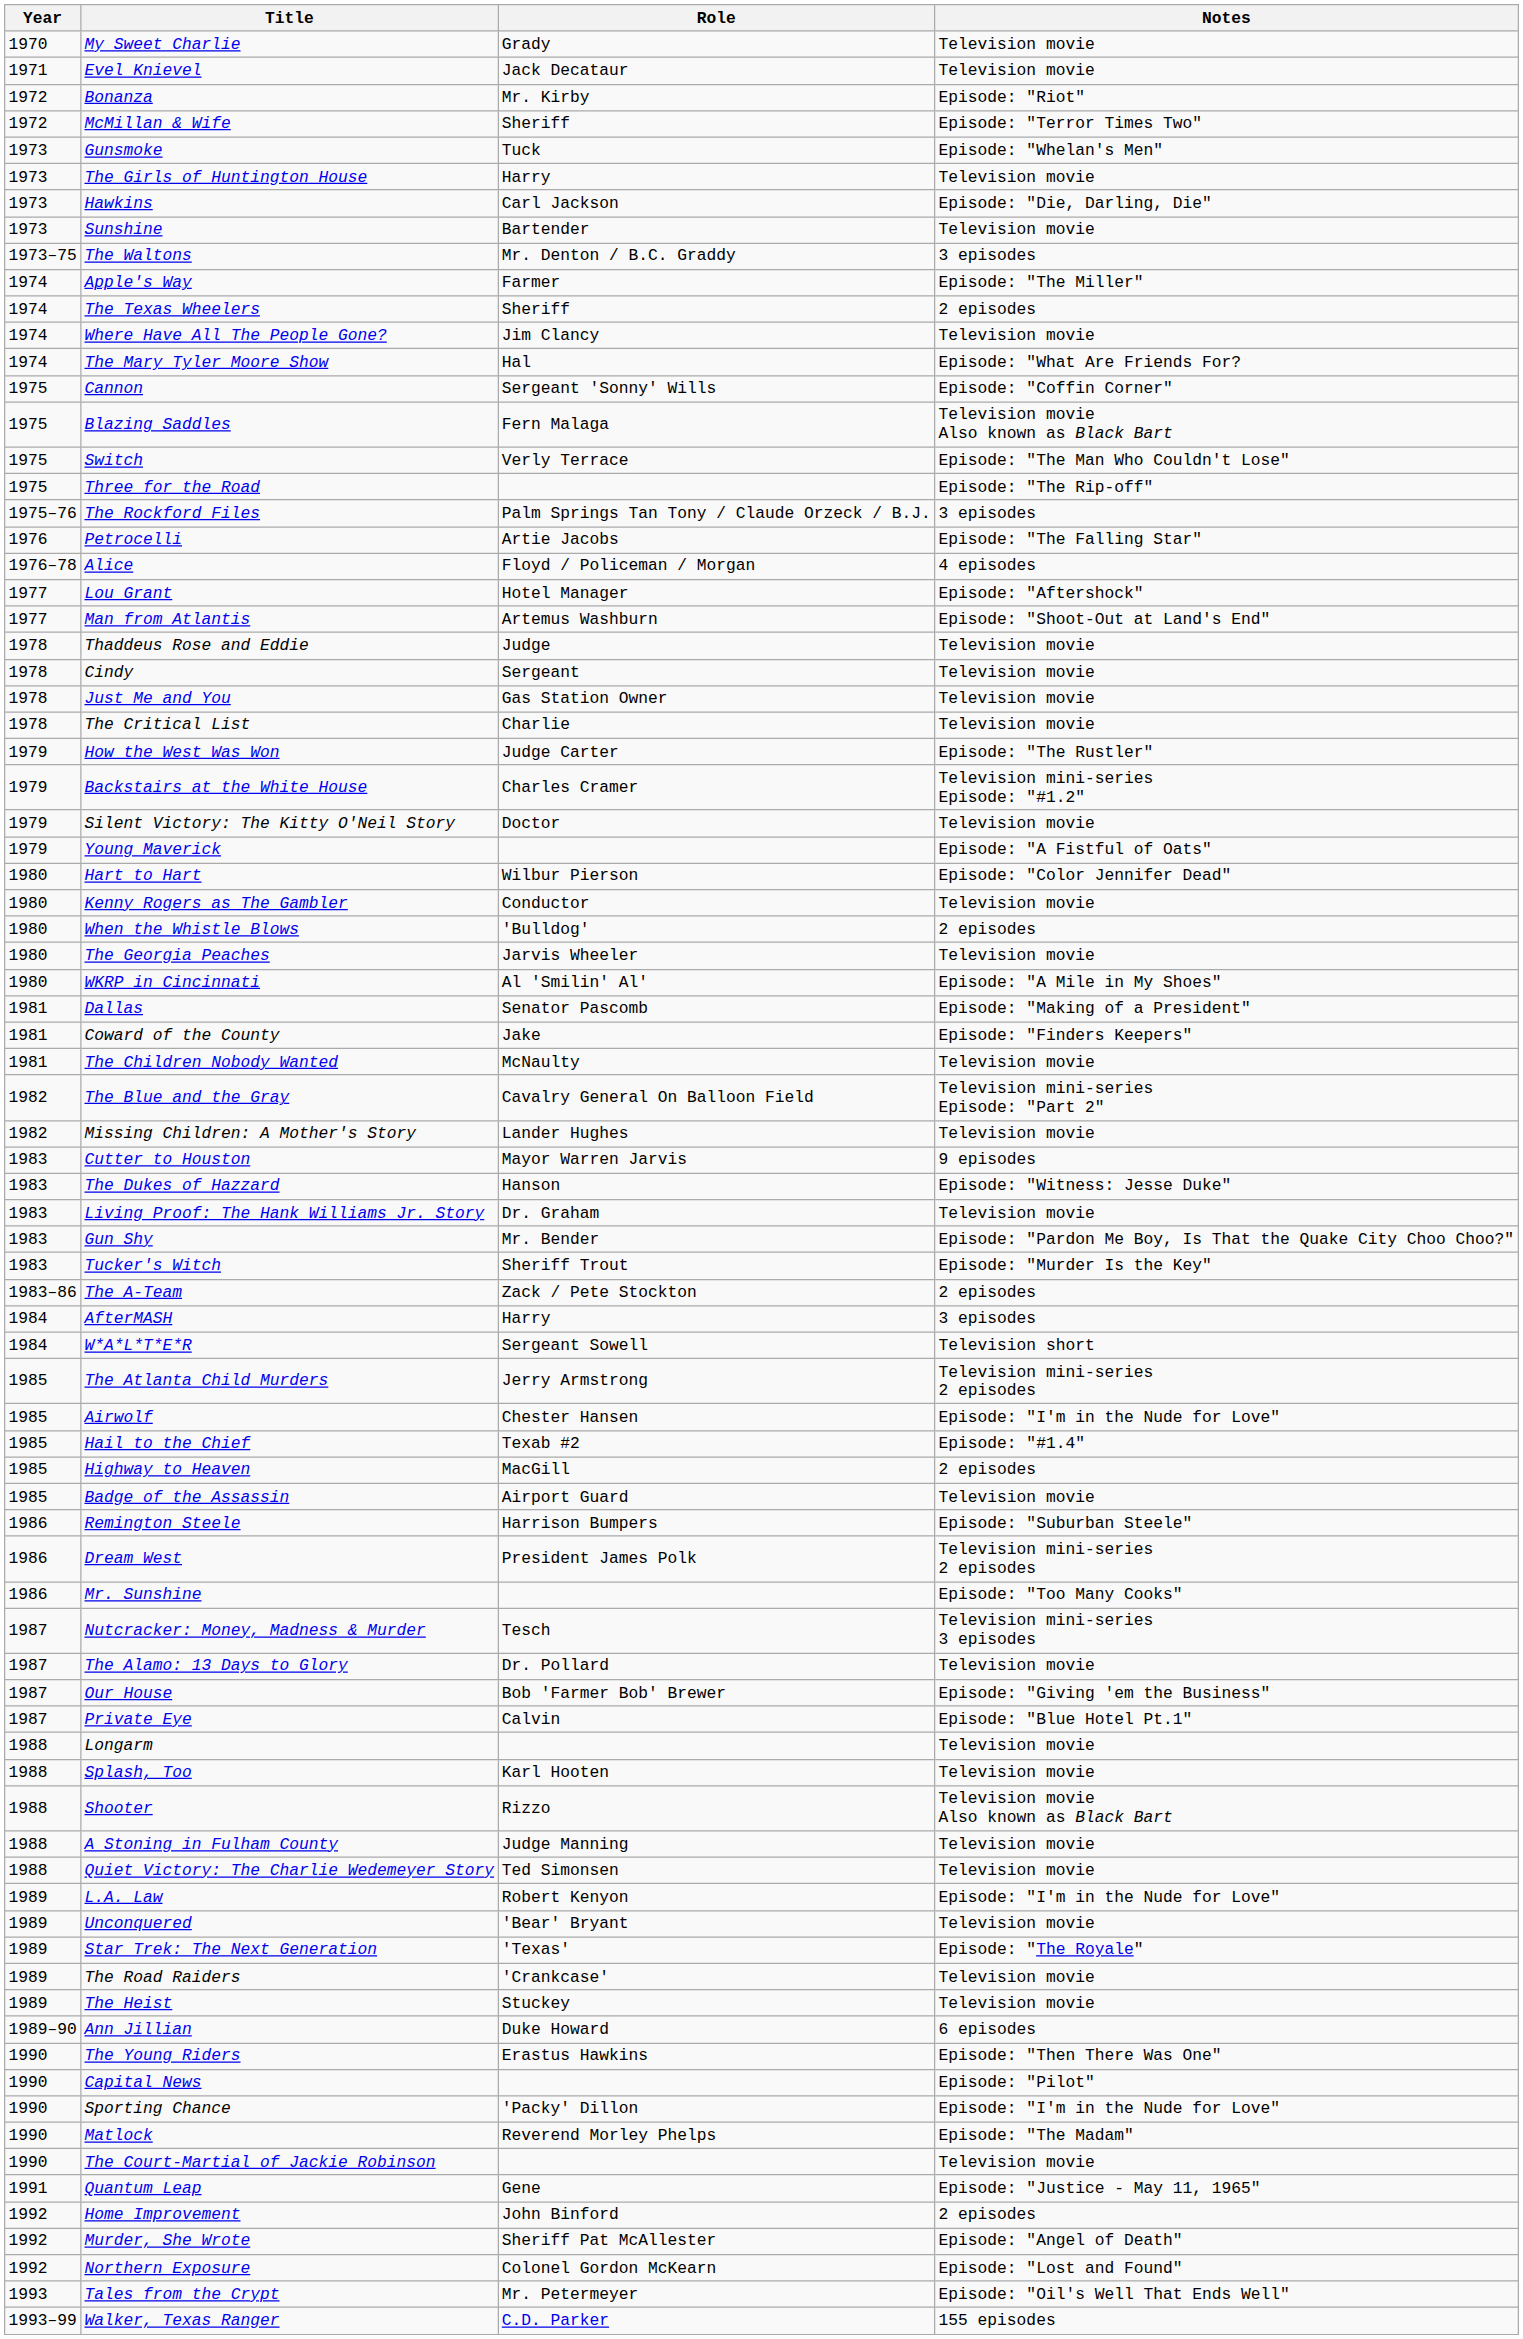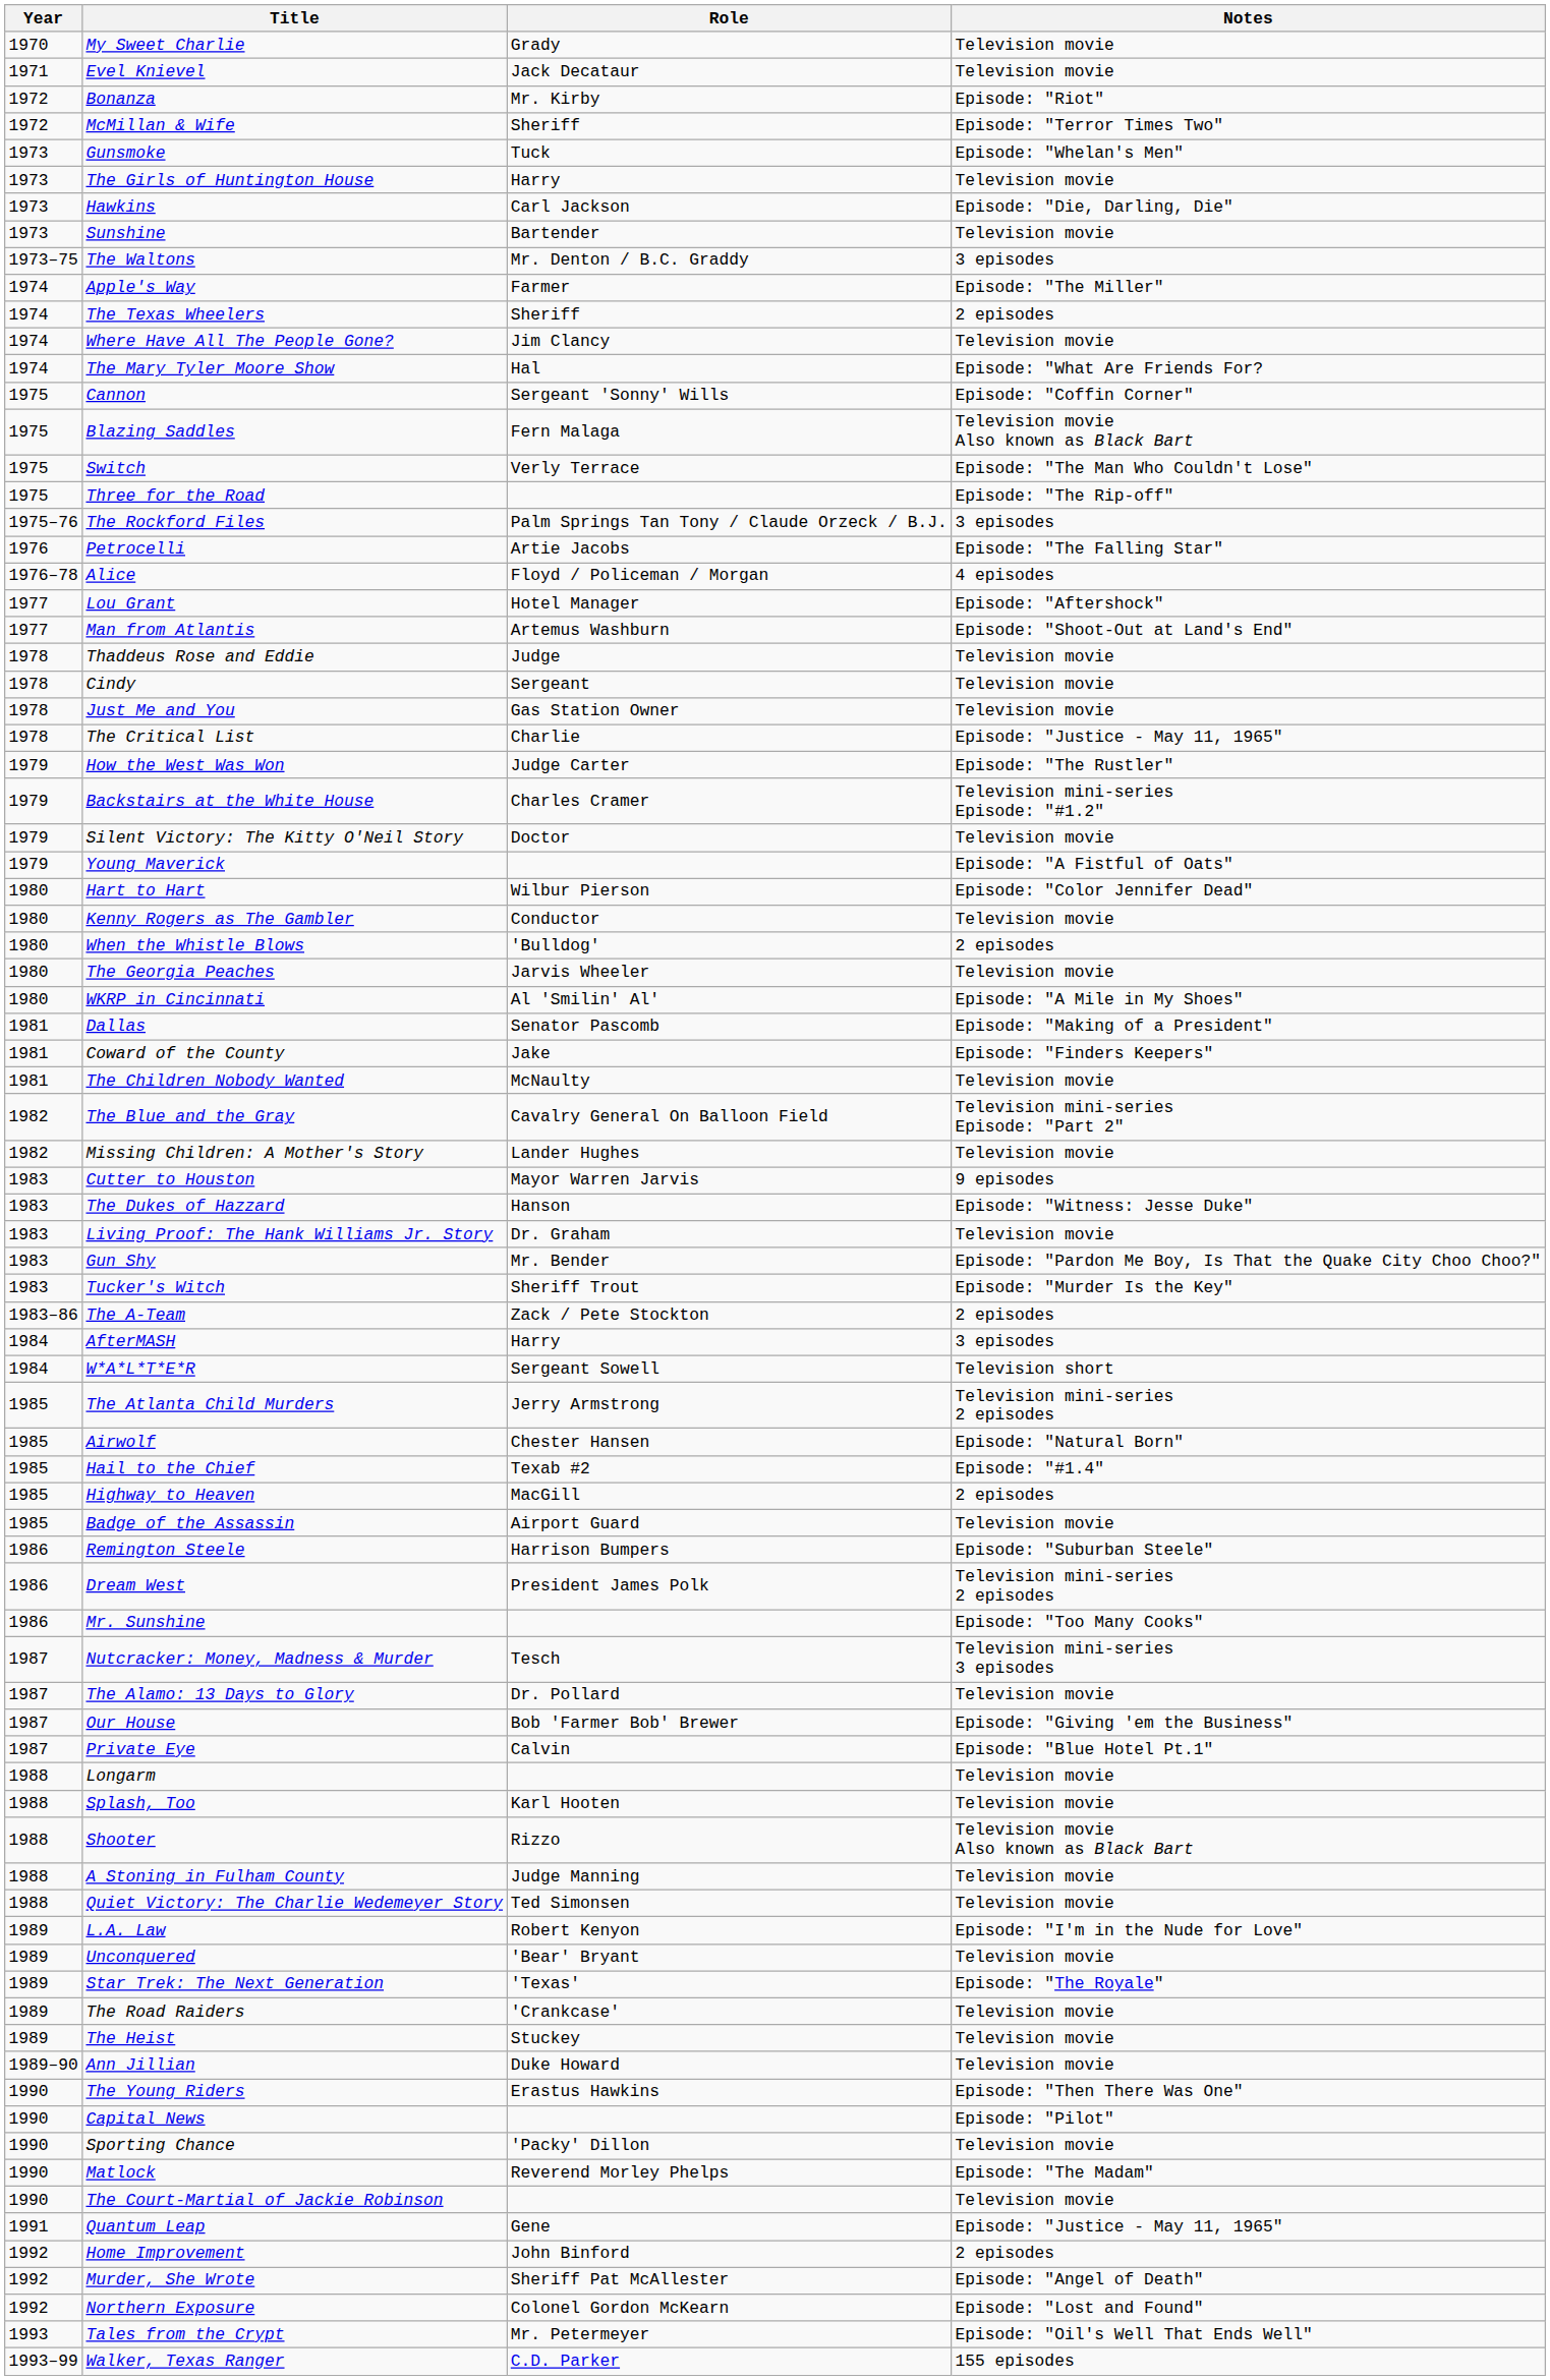The Critical List | Notes: Television movie -> Episode: "Justice - May 11, 1965"
Airwolf | Notes: Episode: "I'm in the Nude for Love" -> Episode: "Natural Born"
Ann Jillian | Notes: 6 episodes -> Television movie
Sporting Chance | Notes: Episode: "I'm in the Nude for Love" -> Television movie
